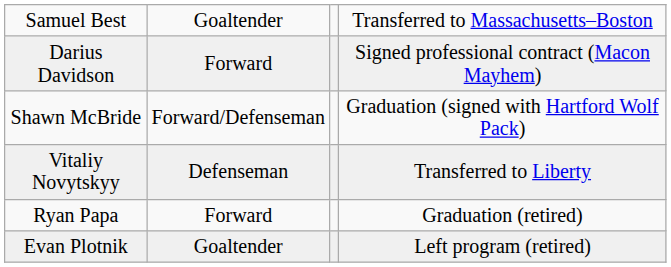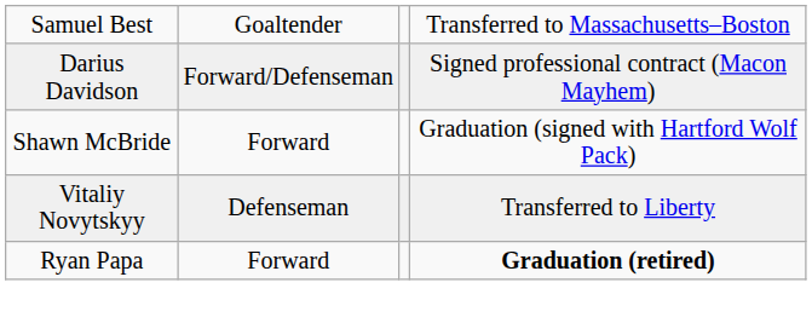Darius Davidson | column 2: Forward -> Forward/Defenseman
Shawn McBride | column 2: Forward/Defenseman -> Forward
Ryan Papa | column 4: normal -> bold
- row: Evan Plotnik | Goaltender | Left program (retired)
